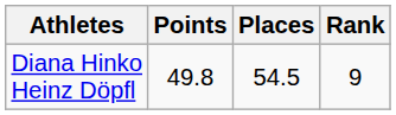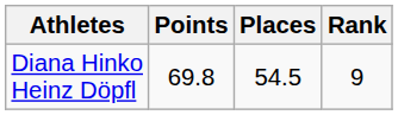Diana Hinko Heinz Döpfl | Points: 49.8 -> 69.8
